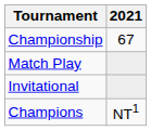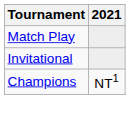- row: Championship | 67
